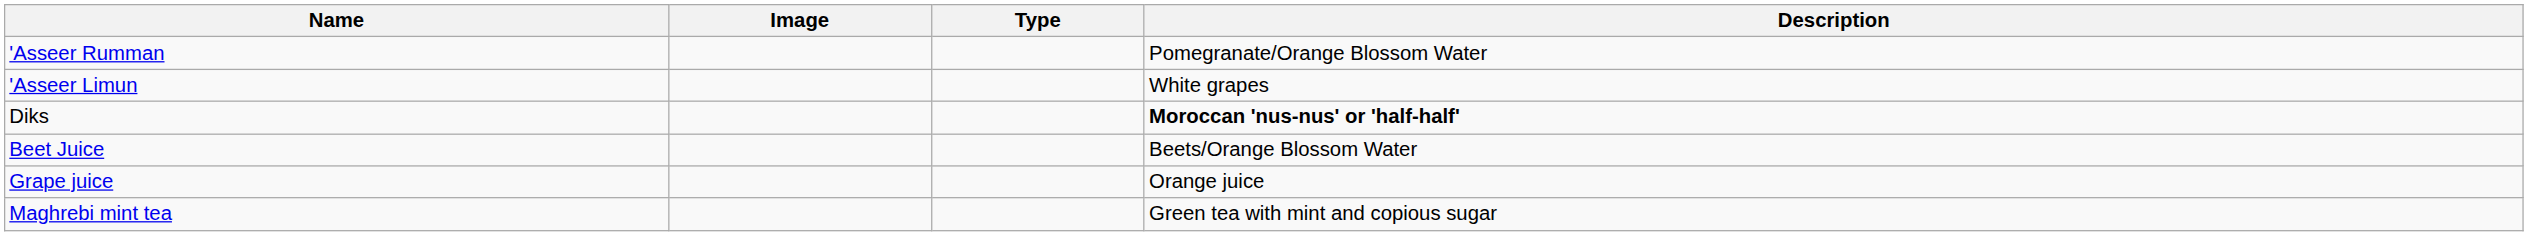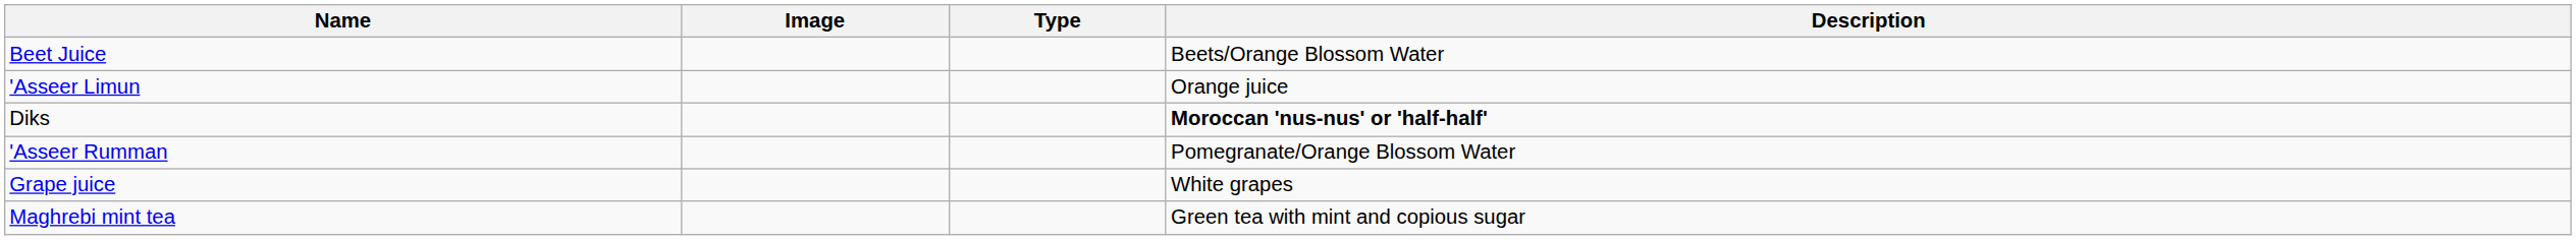rows swapped: 'Asseer Rumman <-> Beet Juice
'Asseer Limun | Description: White grapes -> Orange juice
Grape juice | Description: Orange juice -> White grapes
